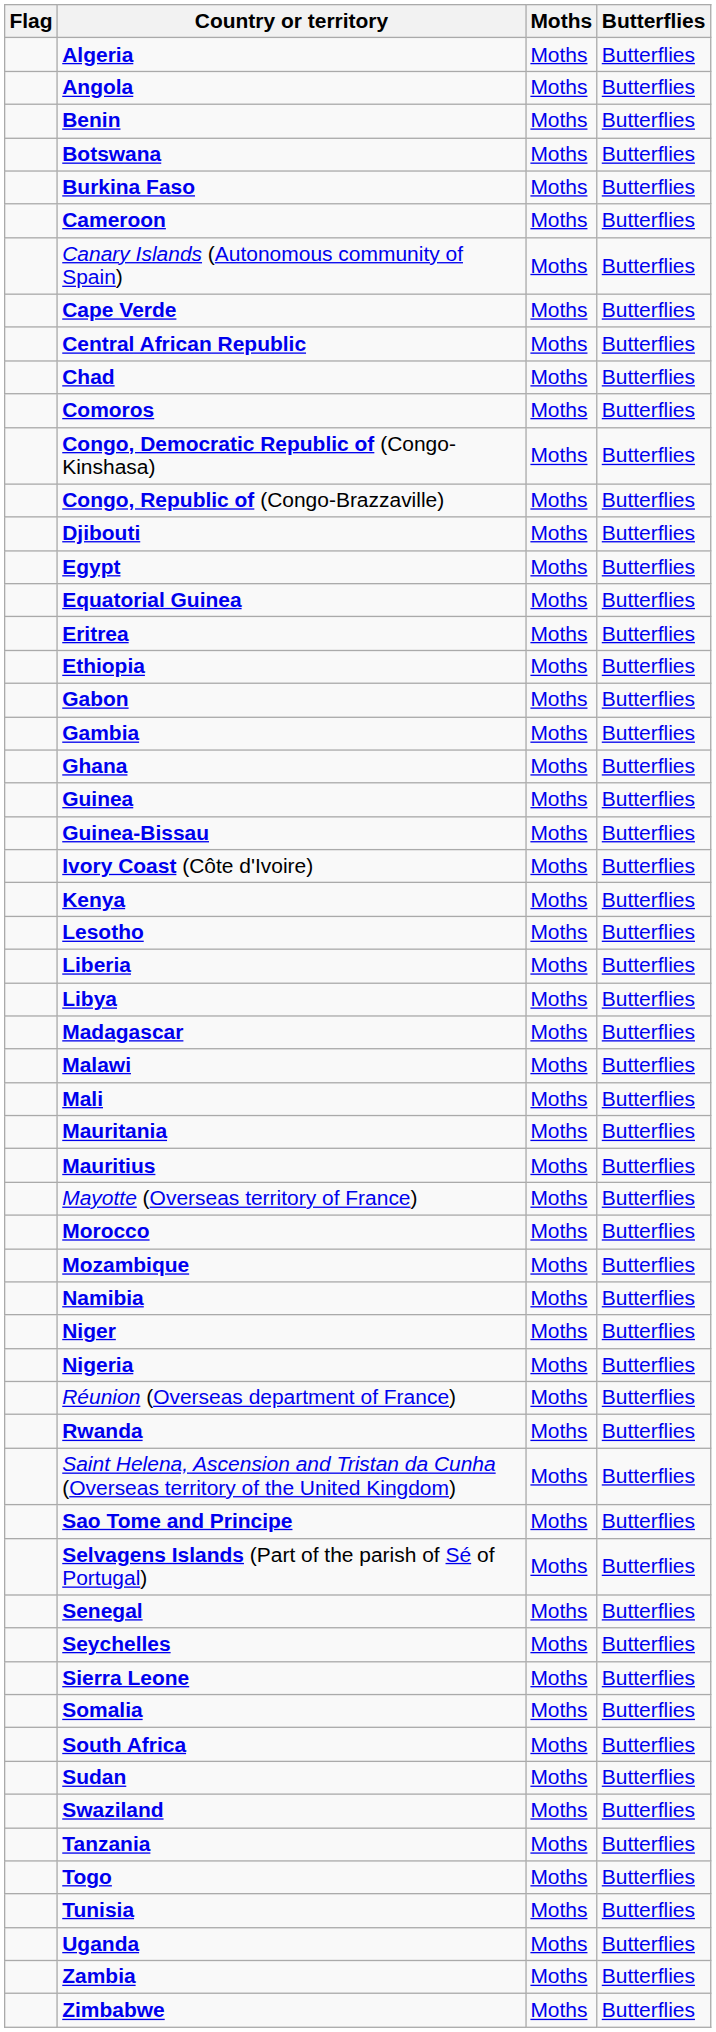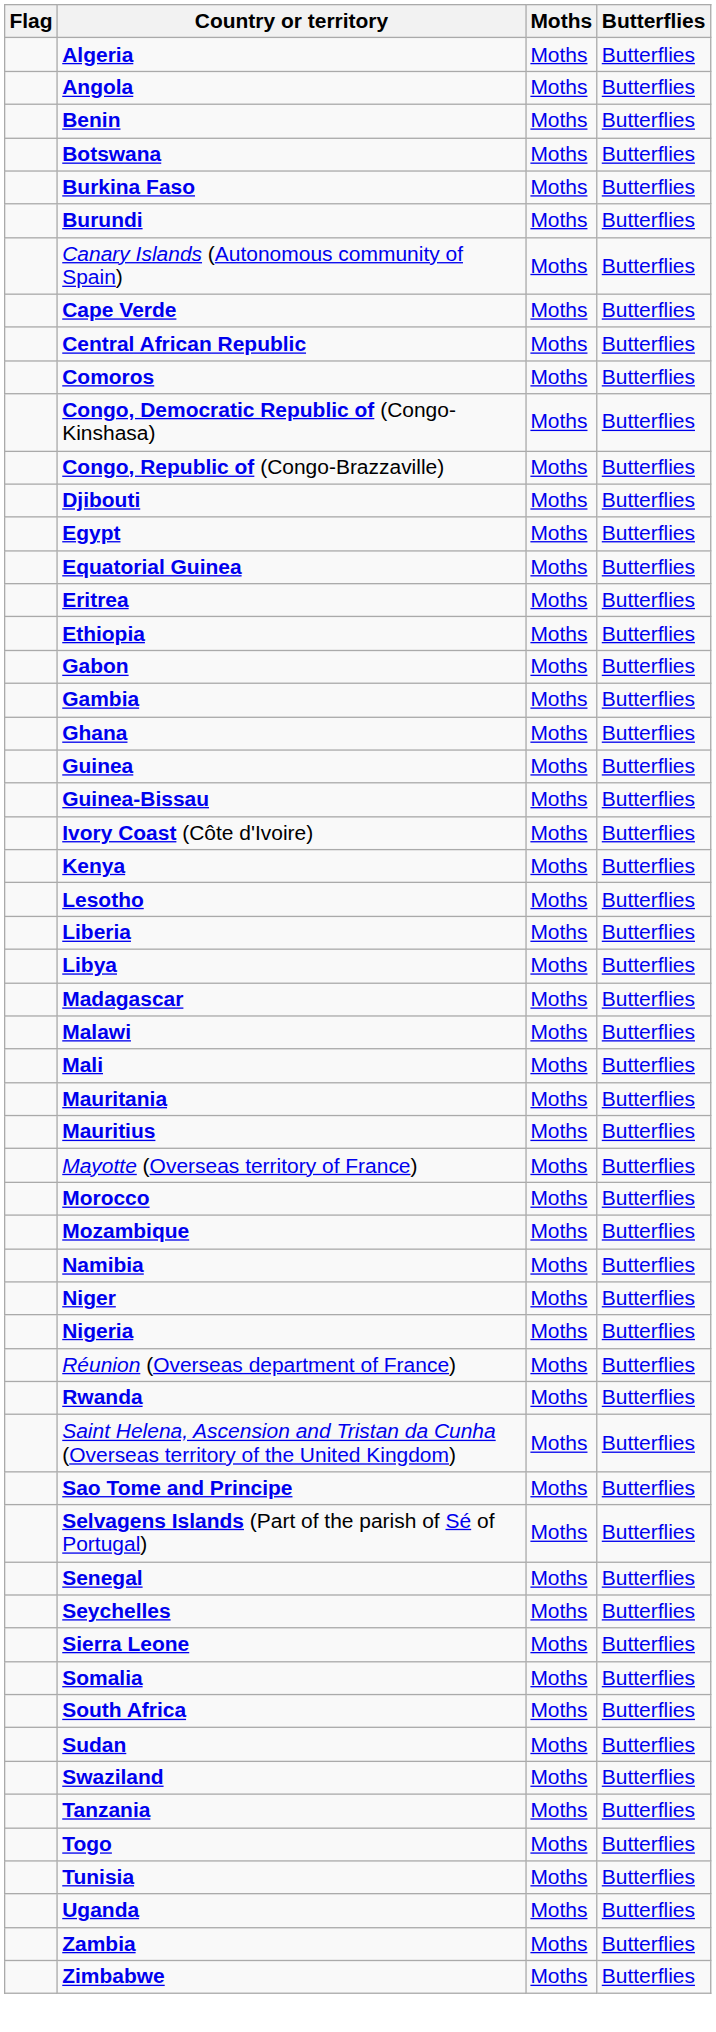+ row: Burundi | Moths | Butterflies
- row: Cameroon | Moths | Butterflies
- row: Chad | Moths | Butterflies
